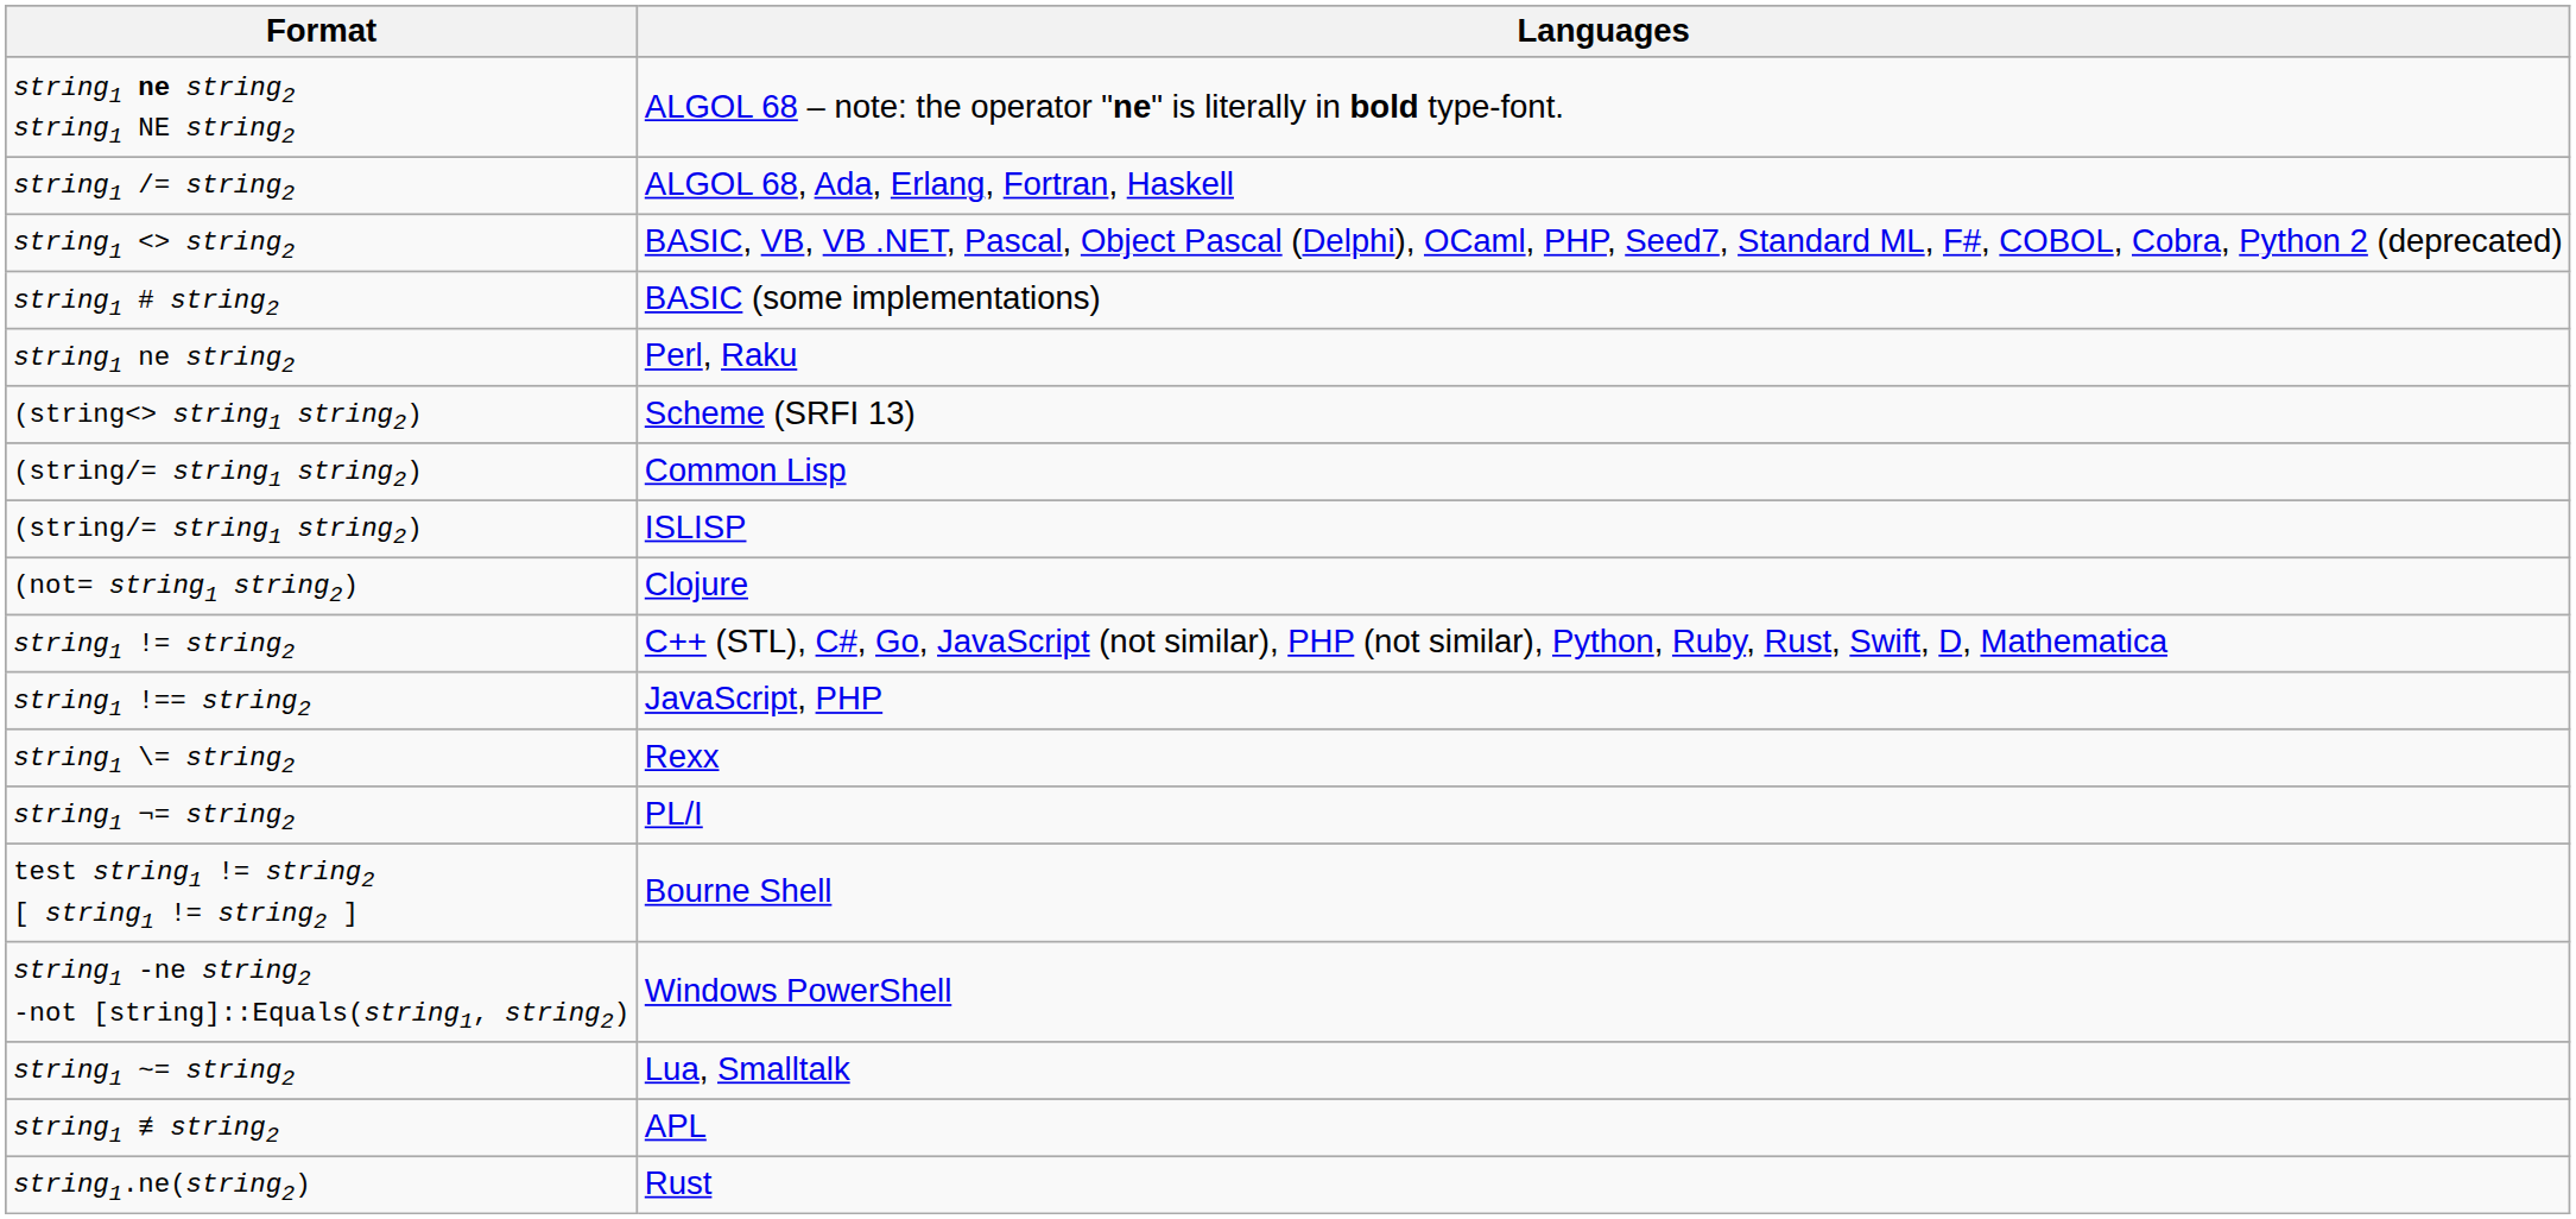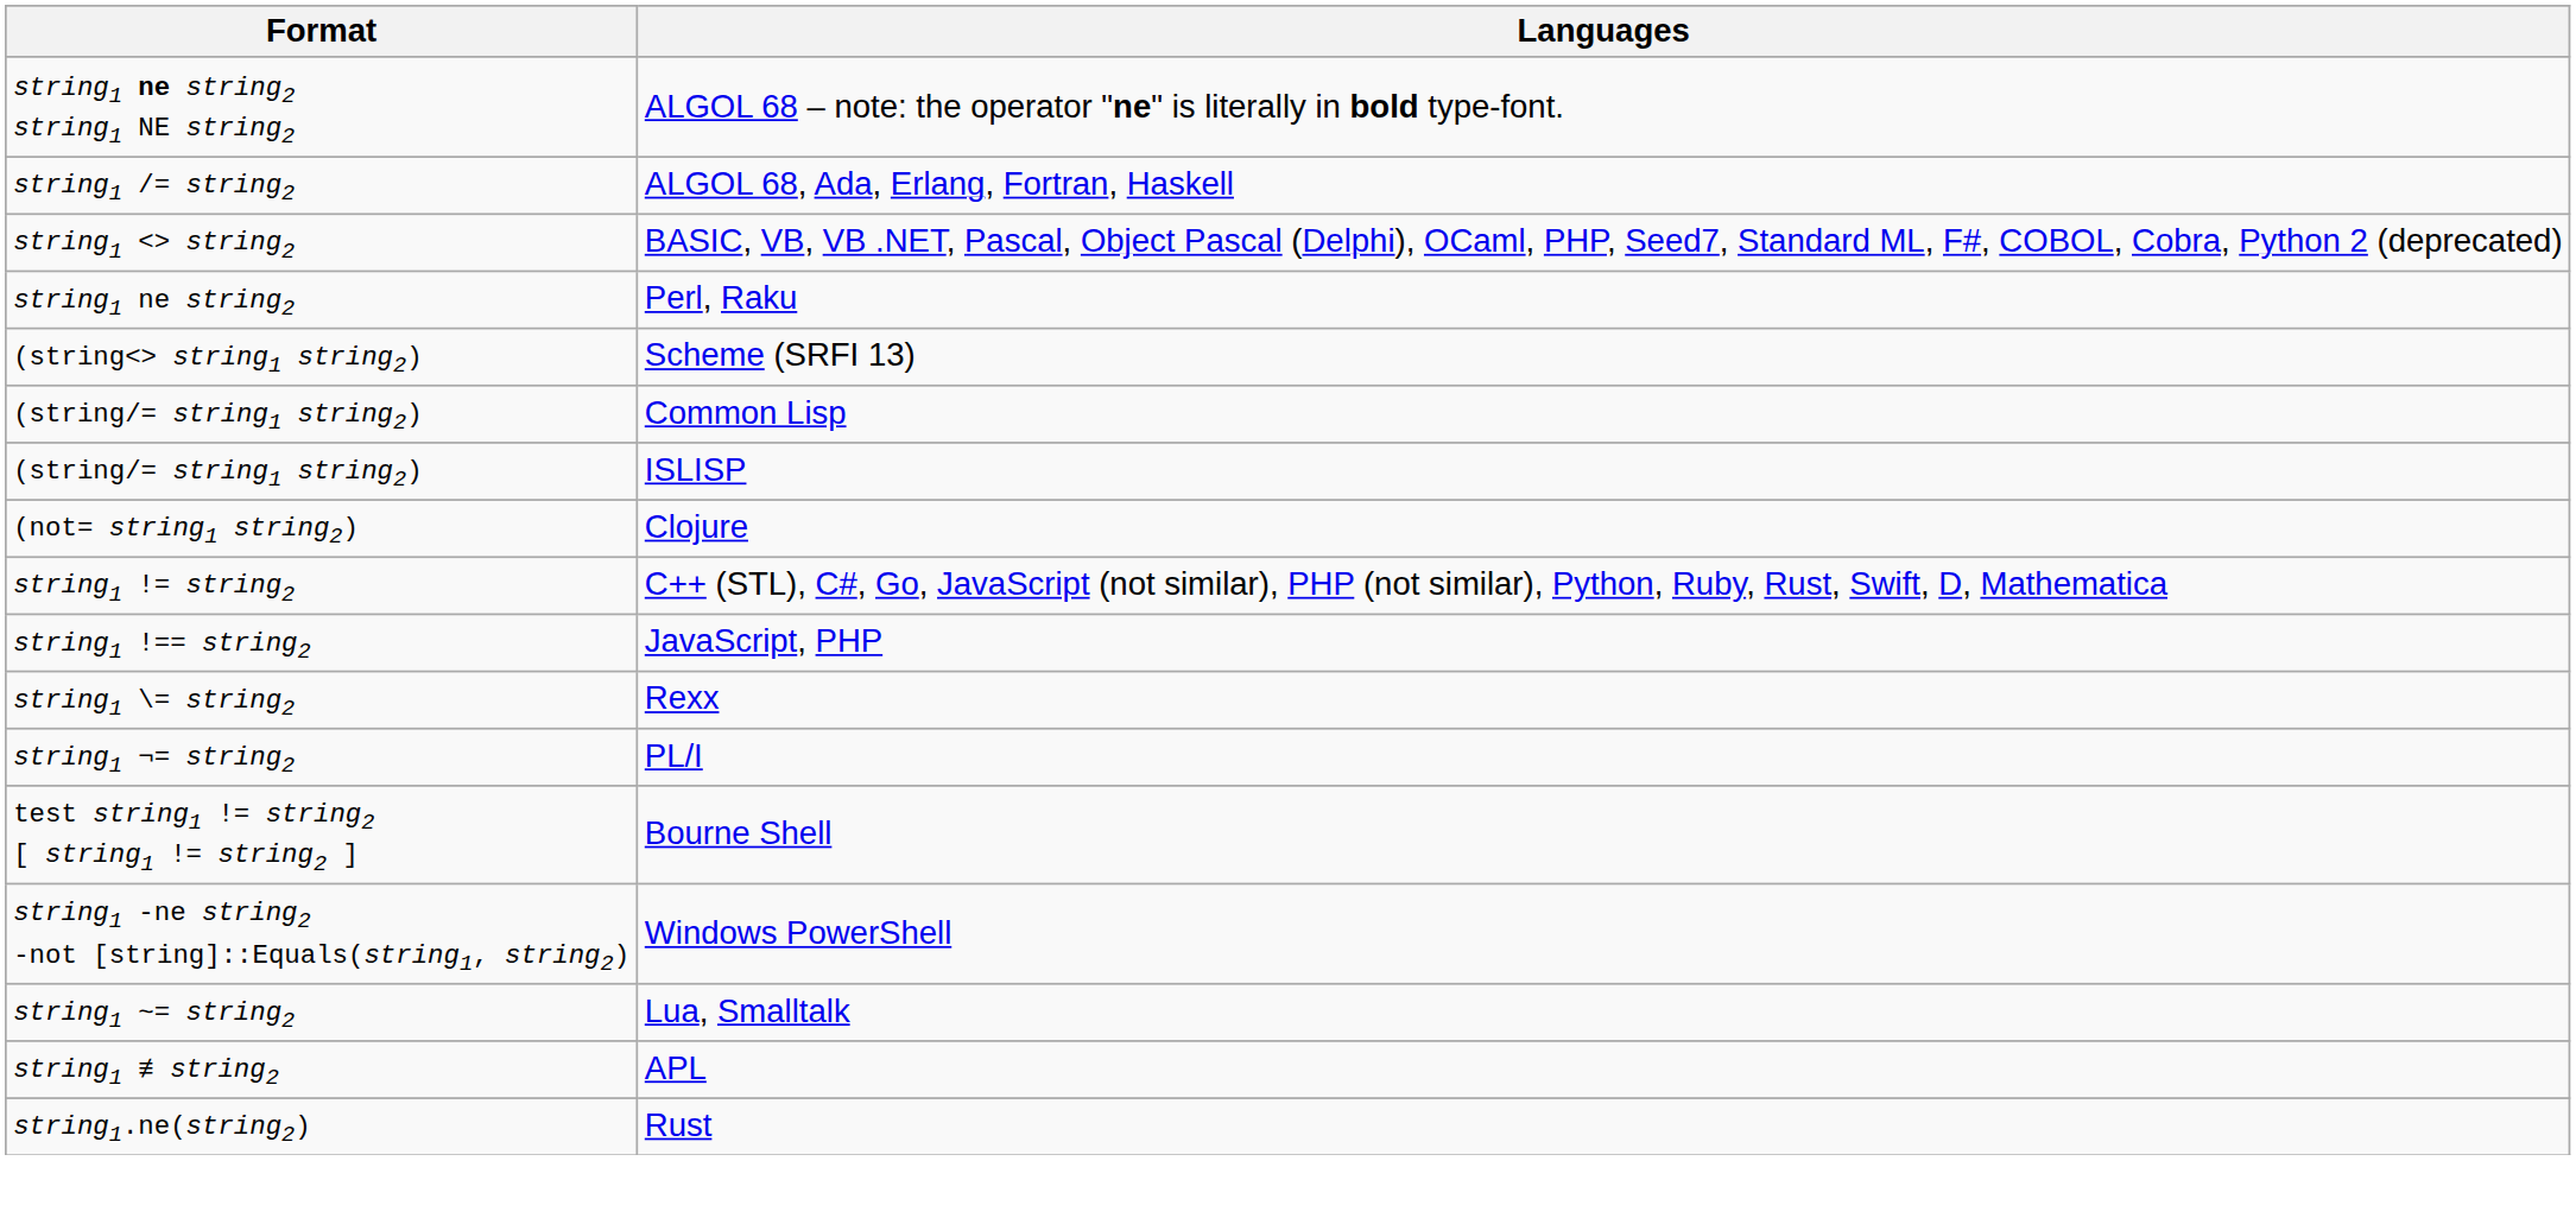- row: string1 # string2 | BASIC (some implementations)
